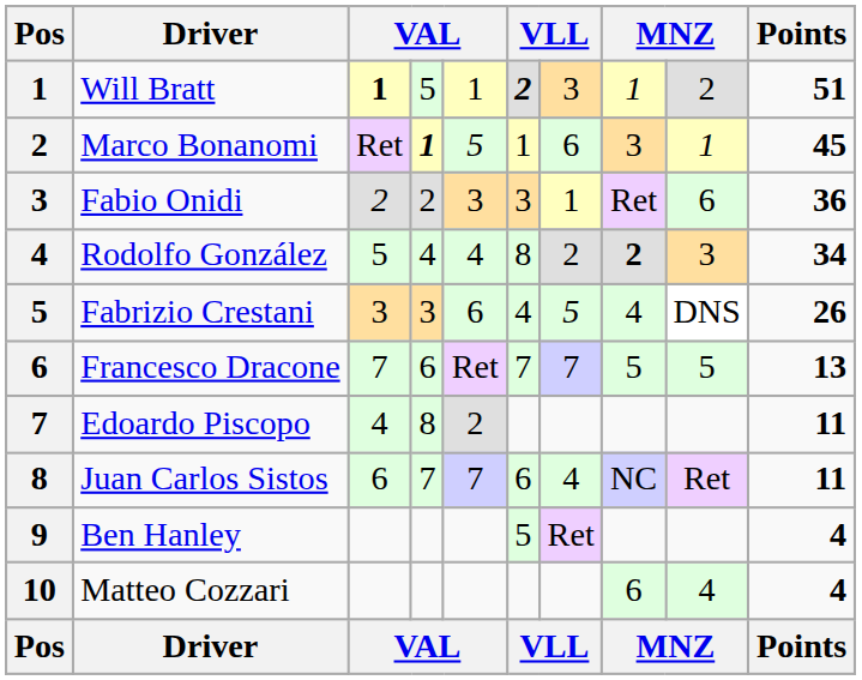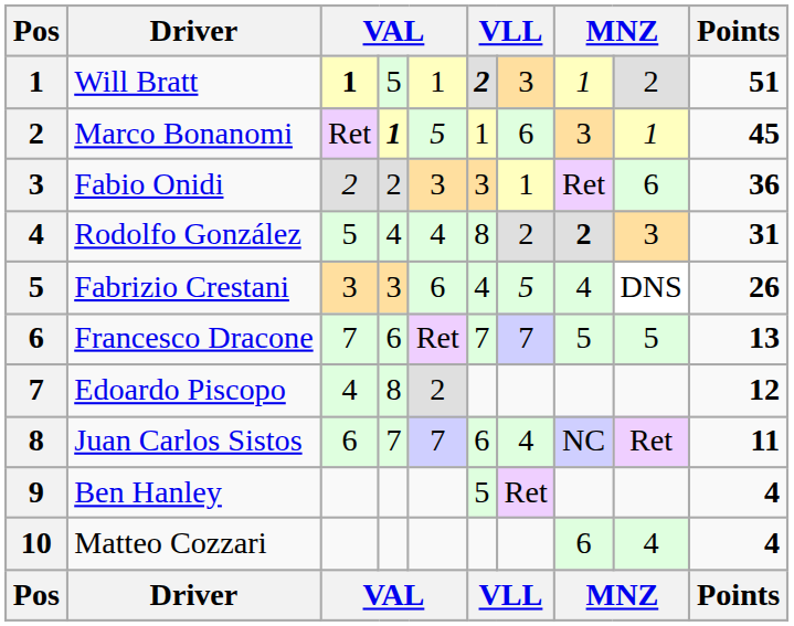Rodolfo González | Points: 34 -> 31
Edoardo Piscopo | Points: 11 -> 12
